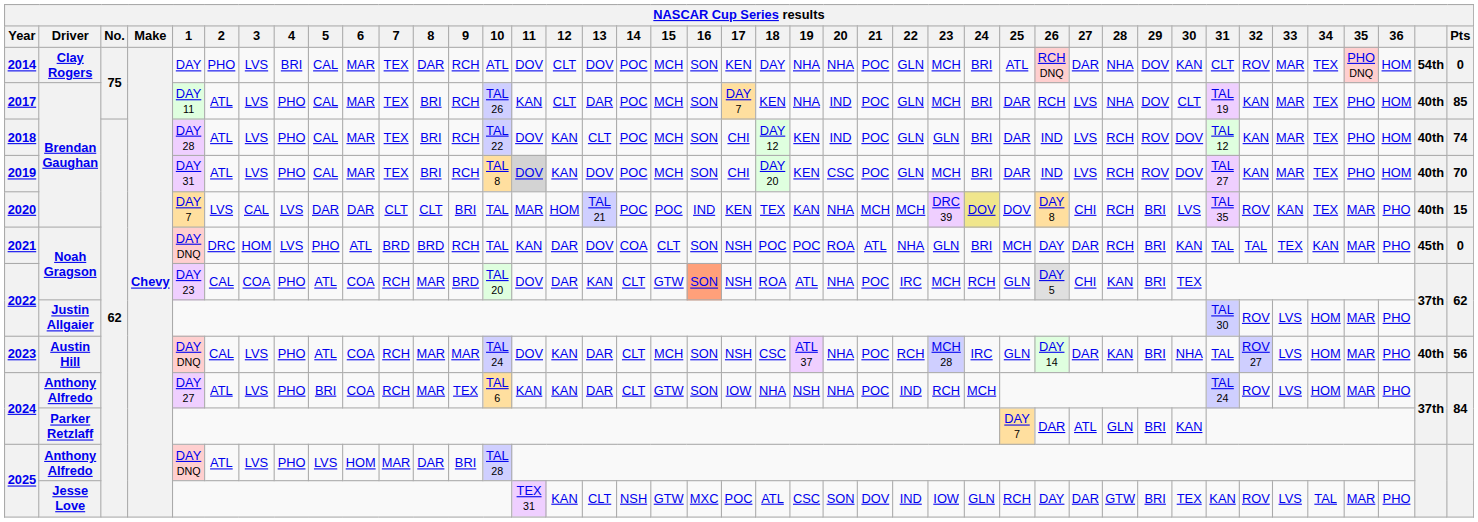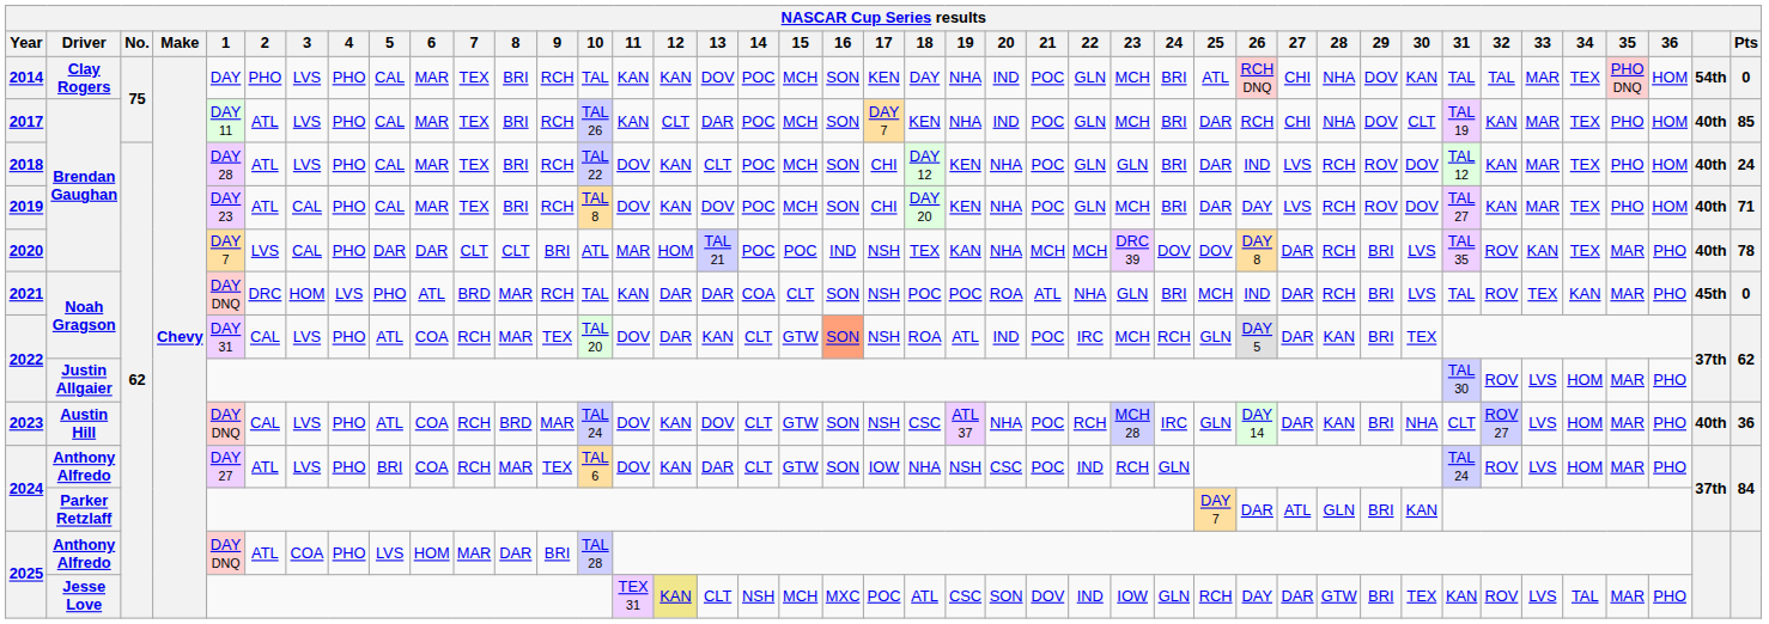2014 | 4: BRI -> PHO
2014 | 8: DAR -> BRI
2014 | 10: ATL -> TAL
2014 | 11: DOV -> KAN
2014 | 12: CLT -> KAN
2014 | 20: NHA -> IND
2014 | 27: DAR -> CHI
2014 | 31: CLT -> TAL
2014 | 32: ROV -> TAL
2017 | 27: LVS -> CHI
2018 | 20: IND -> NHA
2018 | Pts: 74 -> 24
2019 | 1: DAY 31 -> DAY 23
2019 | 3: LVS -> CAL
2019 | 11: lightgrey background -> no background
2019 | 20: CSC -> NHA
2019 | 26: IND -> DAY
2019 | Pts: 70 -> 71
2020 | 4: LVS -> PHO
2020 | 10: TAL -> ATL
2020 | 17: KEN -> NSH
2020 | 24: khaki background -> no background
2020 | 27: CHI -> DAR
2020 | Pts: 15 -> 78
2021 | 8: BRD -> MAR
2021 | 13: DOV -> DAR
2021 | 26: DAY -> IND
2021 | 30: KAN -> LVS
2021 | 32: TAL -> ROV
2022 / Noah Gragson | 1: DAY 23 -> DAY 31
2022 / Noah Gragson | 3: COA -> LVS
2022 / Noah Gragson | 9: BRD -> TEX
2022 / Noah Gragson | 20: NHA -> IND
2022 / Noah Gragson | 27: CHI -> DAR
2023 | 8: MAR -> BRD
2023 | 13: DAR -> DOV
2023 | 15: MCH -> GTW
2023 | 31: TAL -> CLT
2023 | Pts: 56 -> 36
2024 / Anthony Alfredo | 11: KAN -> DOV
2024 / Anthony Alfredo | 20: NHA -> CSC
2024 / Anthony Alfredo | 24: MCH -> GLN
2025 / Anthony Alfredo | 3: LVS -> COA
2025 / Jesse Love | 12: no background -> khaki background
2025 / Jesse Love | 15: GTW -> MCH
